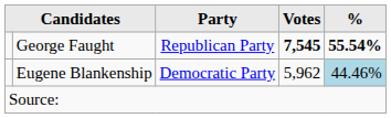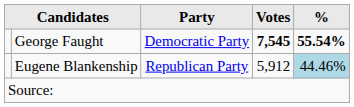George Faught | Party: Republican Party -> Democratic Party
Eugene Blankenship | Party: Democratic Party -> Republican Party
Eugene Blankenship | Votes: 5,962 -> 5,912
